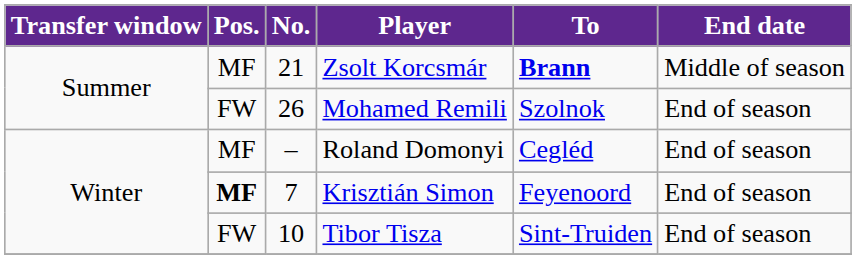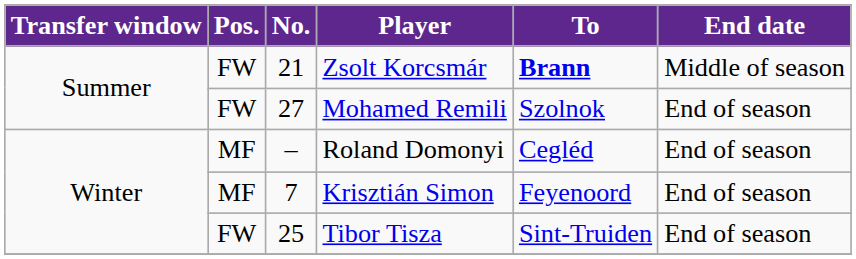Zsolt Korcsmár | Pos.: MF -> FW
Mohamed Remili | No.: 26 -> 27
Krisztián Simon | Pos.: bold -> normal
Tibor Tisza | No.: 10 -> 25
